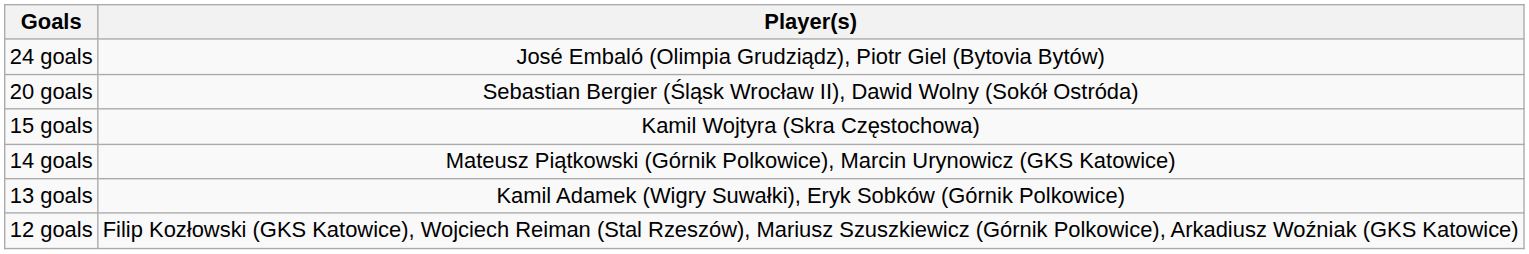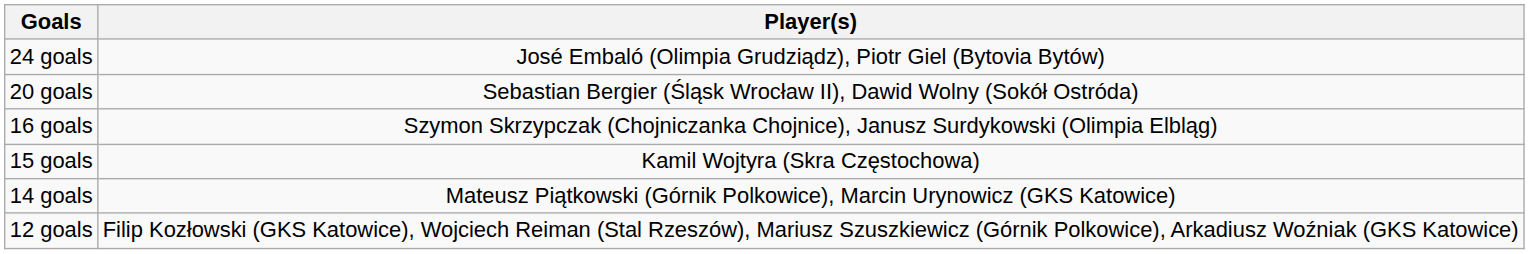+ row: 16 goals | Szymon Skrzypczak (Chojniczanka Chojnice), Janusz Surdykowski (Olimpia Elbląg)
- row: 13 goals | Kamil Adamek (Wigry Suwałki), Eryk Sobków (Górnik Polkowice)
